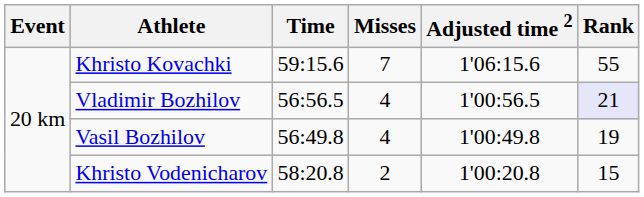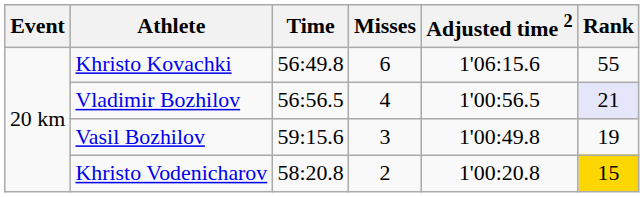Khristo Kovachki | Time: 59:15.6 -> 56:49.8
Khristo Kovachki | Misses: 7 -> 6
Vasil Bozhilov | Time: 56:49.8 -> 59:15.6
Vasil Bozhilov | Misses: 4 -> 3
Khristo Vodenicharov | Rank: no background -> gold background
